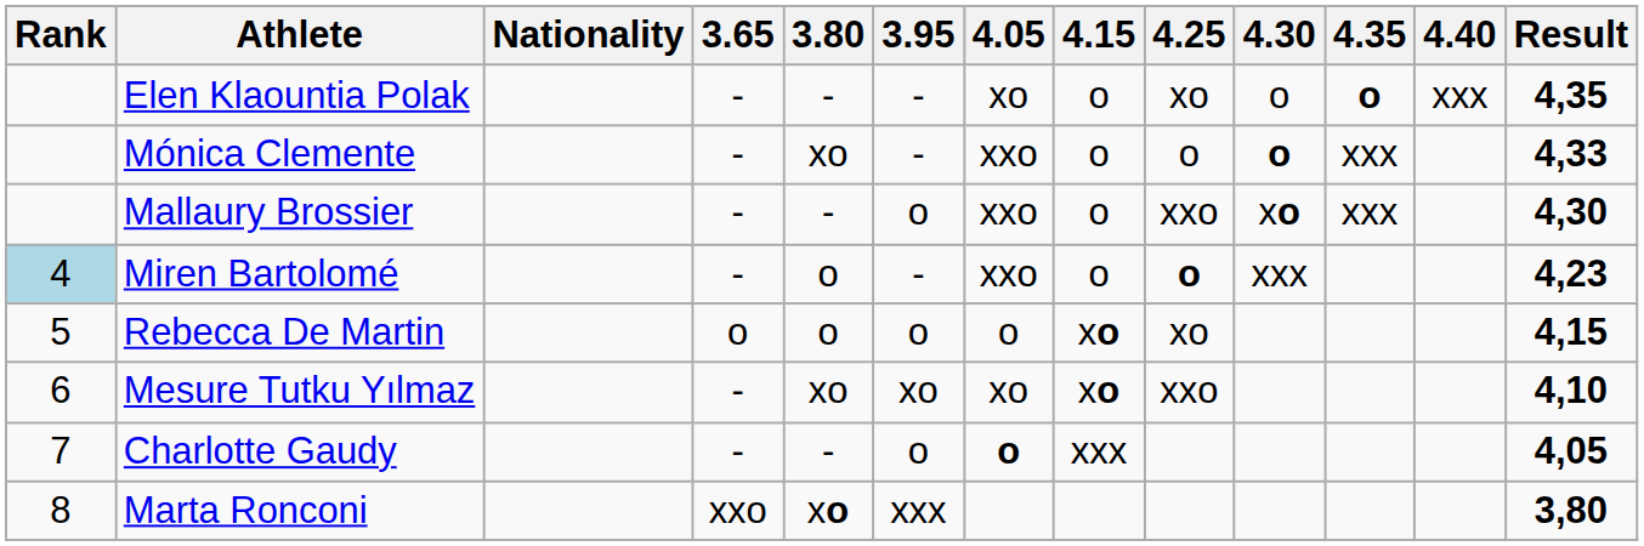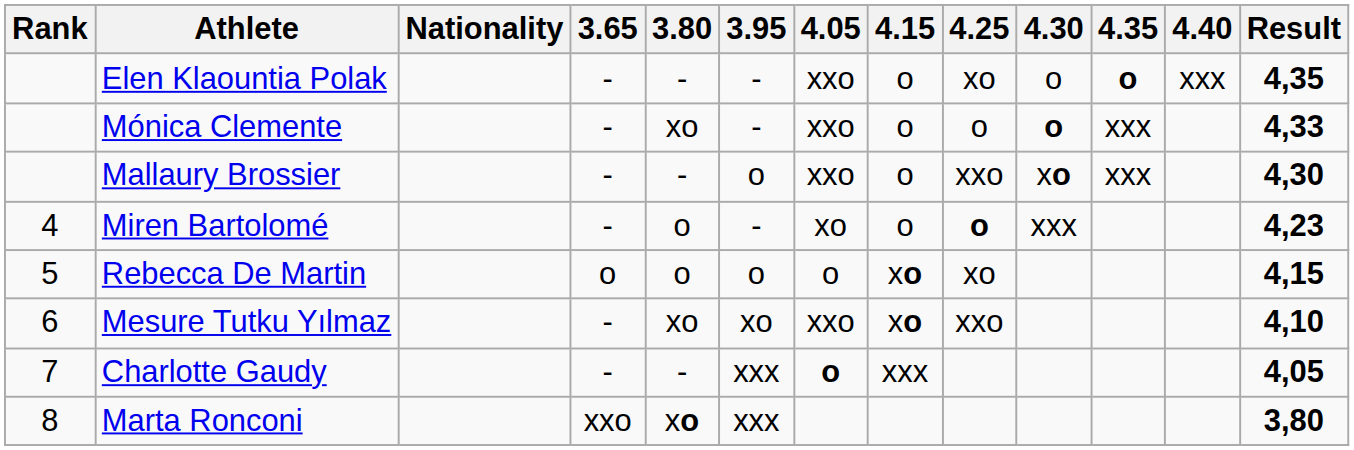Elen Klaountia Polak | 4.05: xo -> xxo
Miren Bartolomé | Rank: lightblue background -> no background
Miren Bartolomé | 4.05: xxo -> xo
Mesure Tutku Yılmaz | 4.05: xo -> xxo
Charlotte Gaudy | 3.95: o -> xxx
